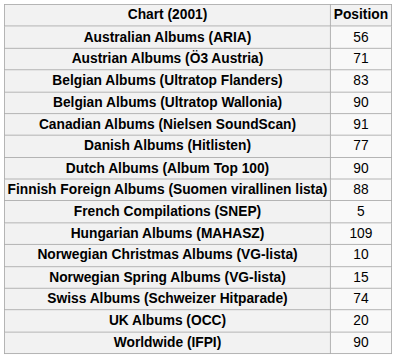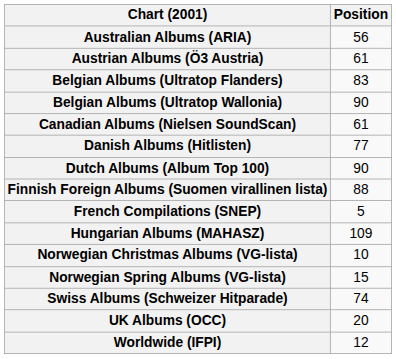Austrian Albums (Ö3 Austria) | Position: 71 -> 61
Canadian Albums (Nielsen SoundScan) | Position: 91 -> 61
Worldwide (IFPI) | Position: 90 -> 12
